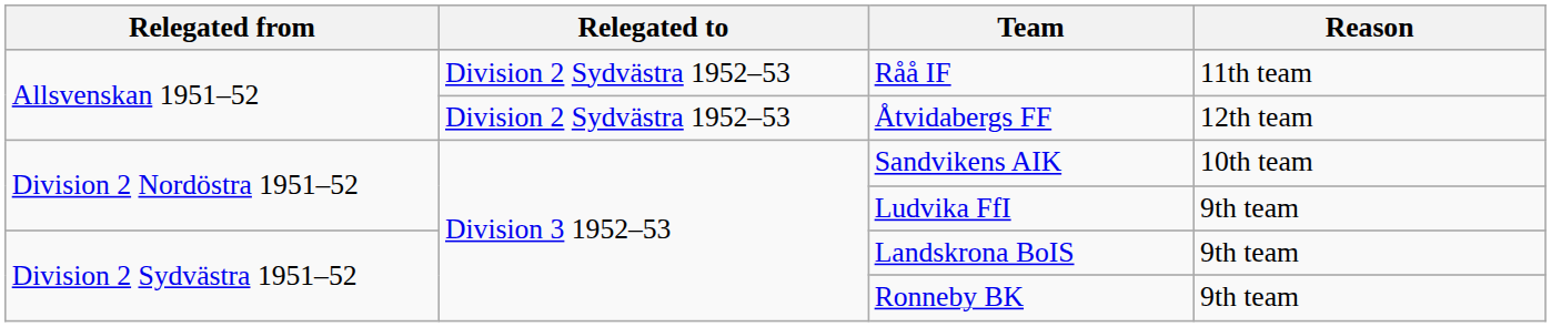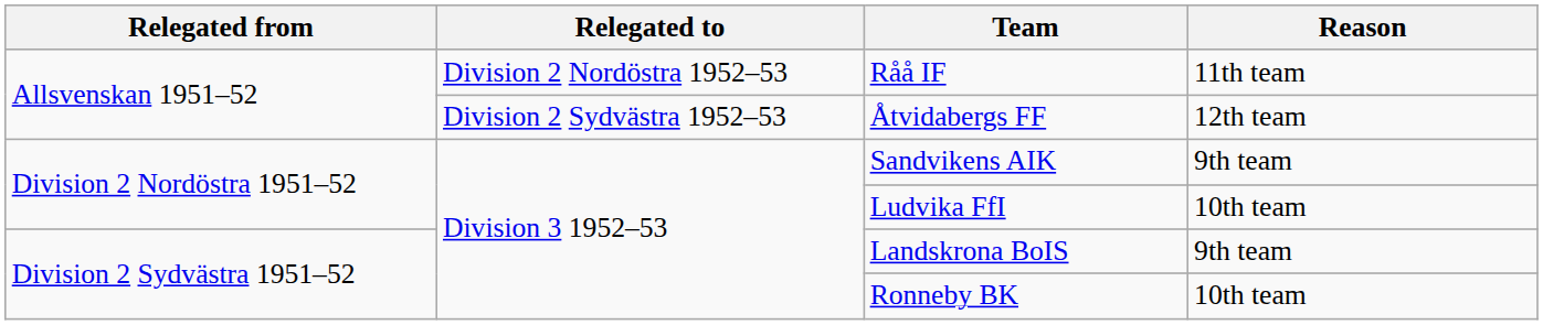Råå IF | Relegated to: Division 2 Sydvästra 1952–53 -> Division 2 Nordöstra 1952–53
Sandvikens AIK | Reason: 10th team -> 9th team
Ludvika FfI | Reason: 9th team -> 10th team
Ronneby BK | Reason: 9th team -> 10th team
